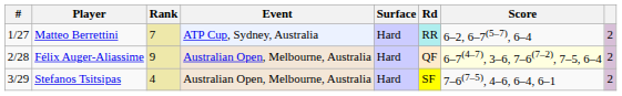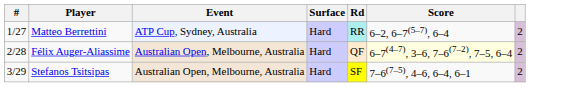- column: Rank | 7 | 9 | 4
